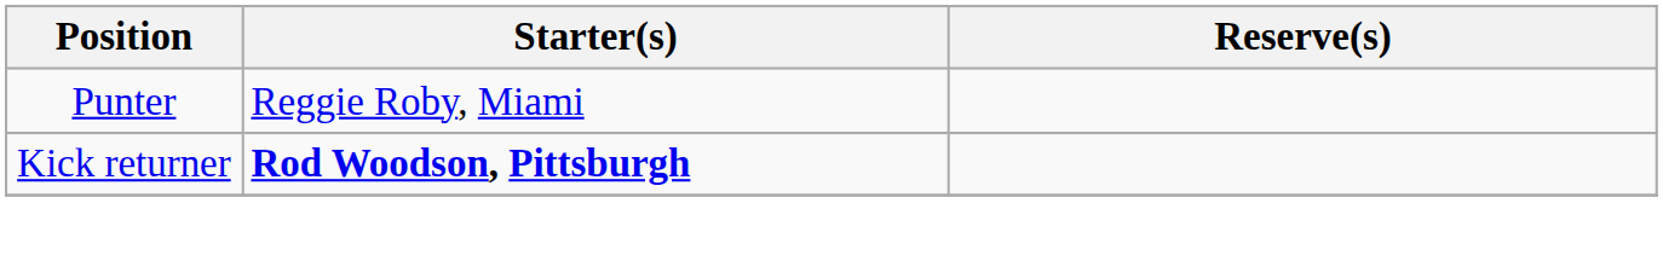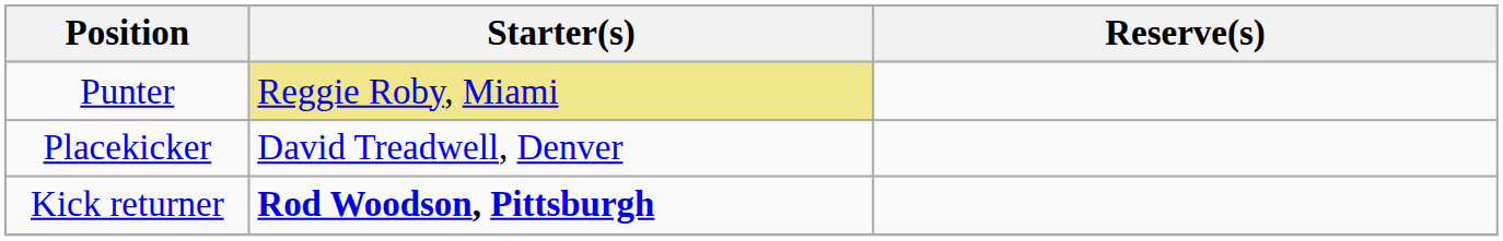Punter | Starter(s): no background -> khaki background
+ row: Placekicker | David Treadwell, Denver
